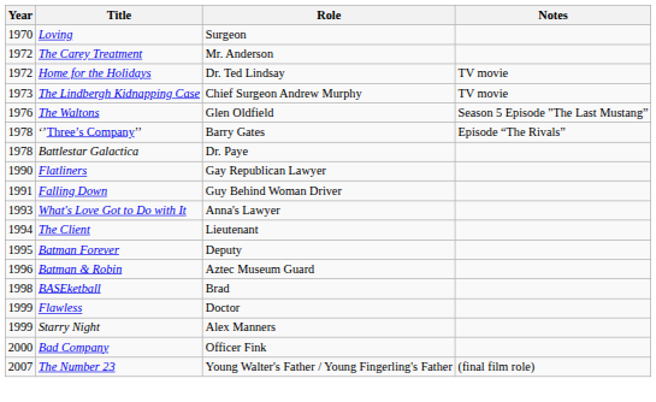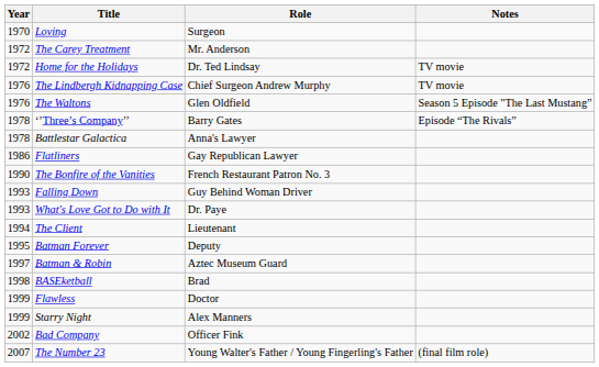The Lindbergh Kidnapping Case | Year: 1973 -> 1976
Battlestar Galactica | Role: Dr. Paye -> Anna's Lawyer
Flatliners | Year: 1990 -> 1986
+ row: 1990 | The Bonfire of the Vanities | French Restaurant Patron No. 3
Falling Down | Year: 1991 -> 1993
What's Love Got to Do with It | Role: Anna's Lawyer -> Dr. Paye
Batman & Robin | Year: 1996 -> 1997
Bad Company | Year: 2000 -> 2002
